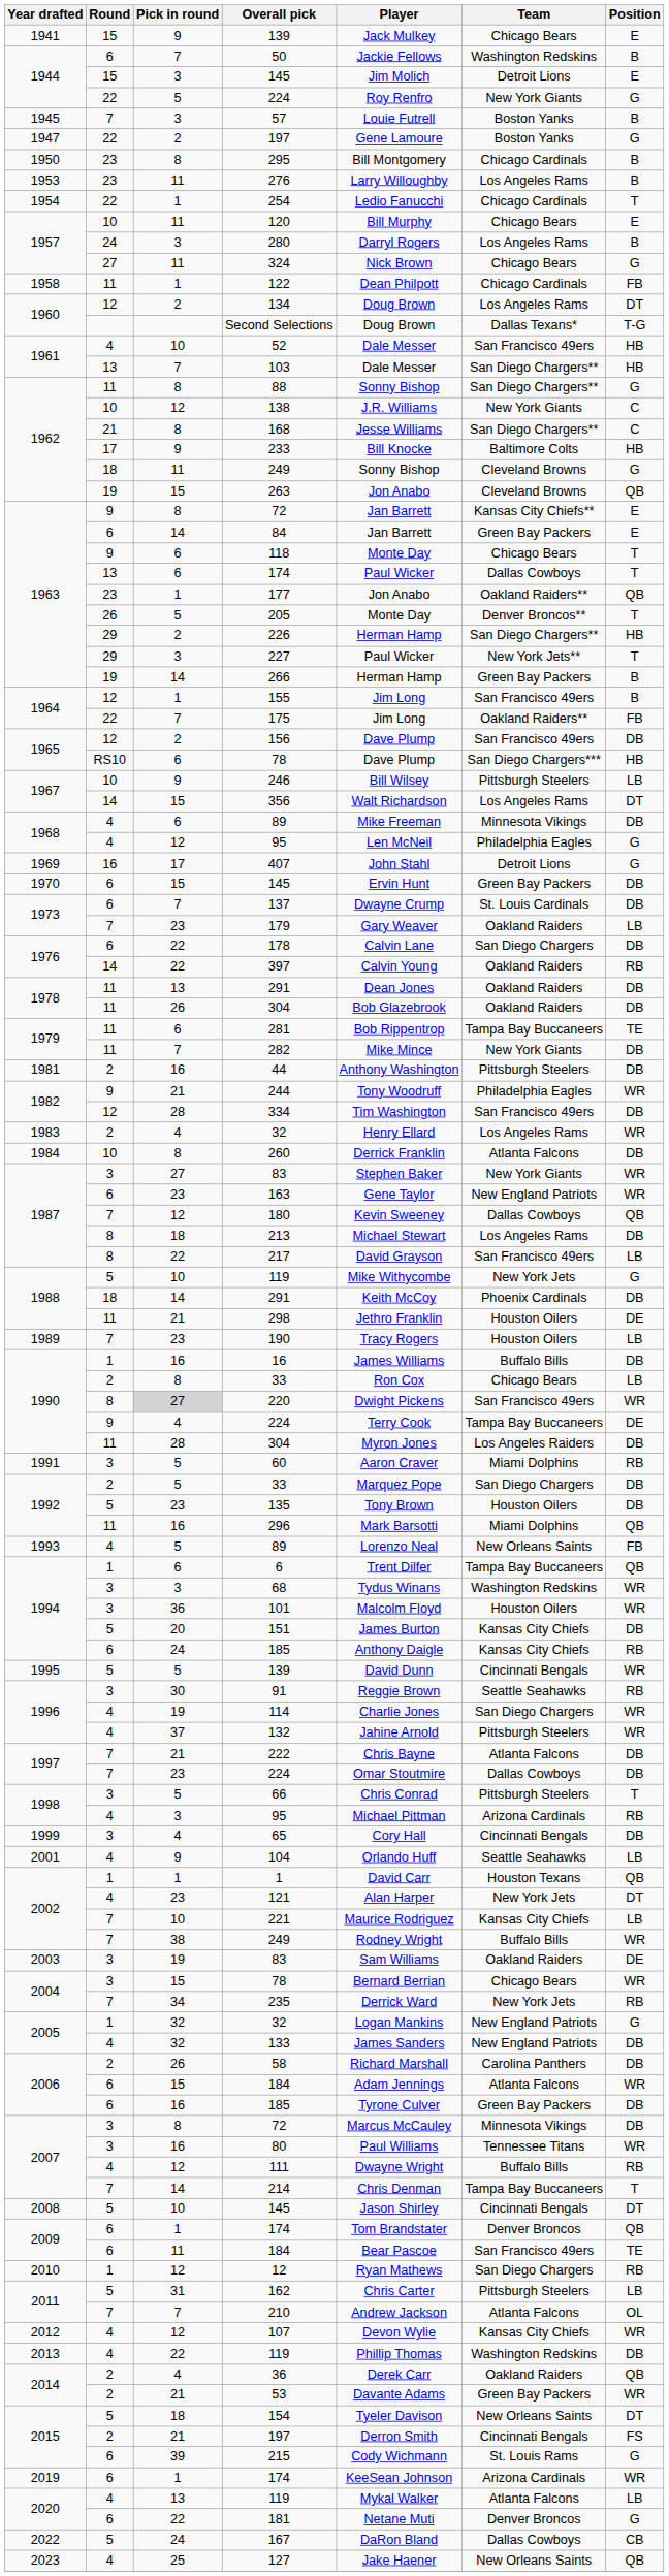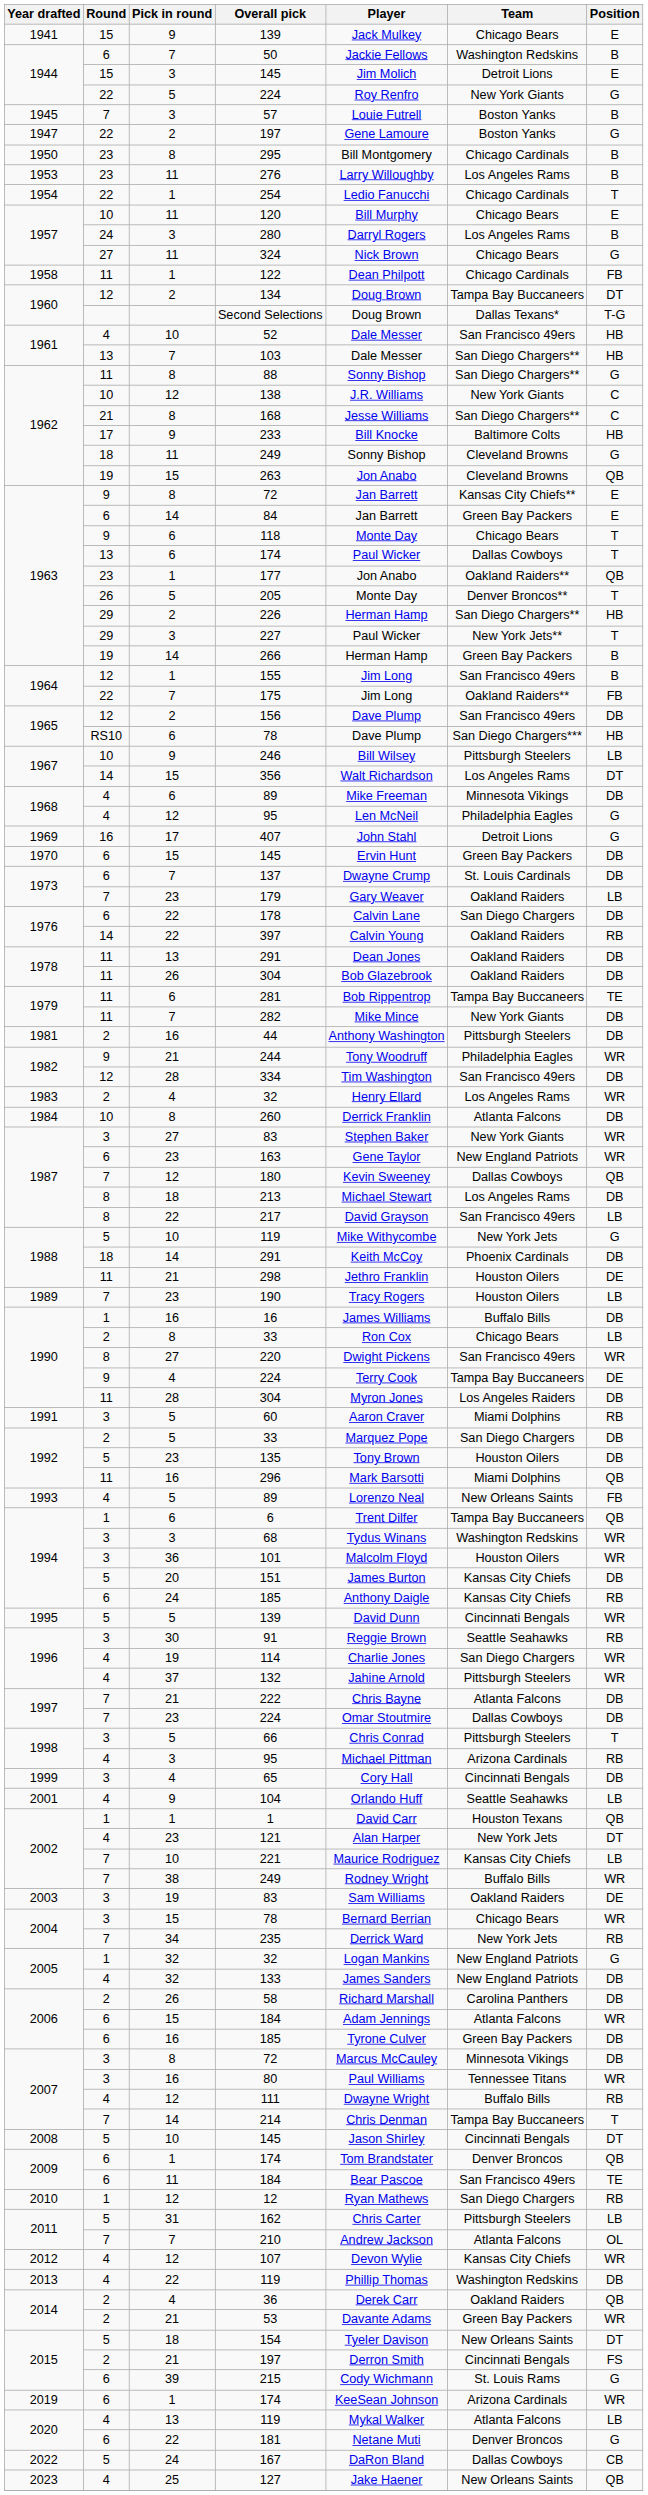134 | Team: Los Angeles Rams -> Tampa Bay Buccaneers
220 | Pick in round: lightgrey background -> no background
